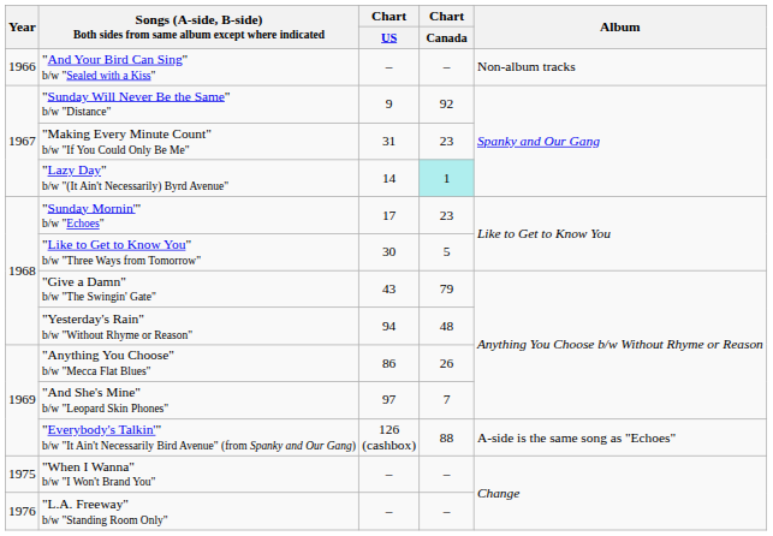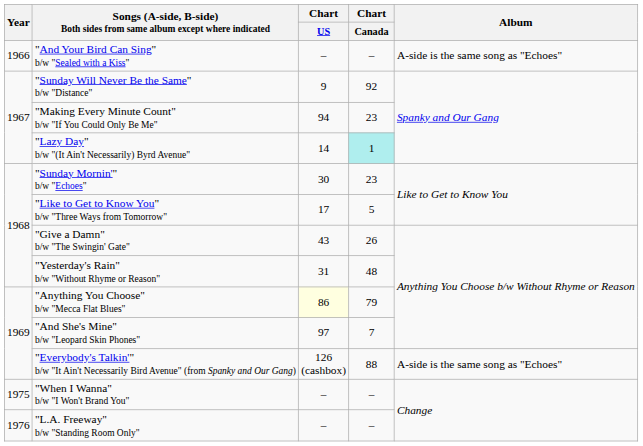"And Your Bird Can Sing" b/w "Sealed with a Kiss" | Album: Non-album tracks -> A-side is the same song as "Echoes"
"Making Every Minute Count" b/w "If You Could Only Be Me" | Chart / US: 31 -> 94
"Sunday Mornin'" b/w "Echoes" | Chart / US: 17 -> 30
"Like to Get to Know You" b/w "Three Ways from Tomorrow" | Chart / US: 30 -> 17
"Give a Damn" b/w "The Swingin' Gate" | Chart / Canada: 79 -> 26
"Yesterday's Rain" b/w "Without Rhyme or Reason" | Chart / US: 94 -> 31
"Anything You Choose" b/w "Mecca Flat Blues" | Chart / US: no background -> lightyellow background
"Anything You Choose" b/w "Mecca Flat Blues" | Chart / Canada: 26 -> 79
